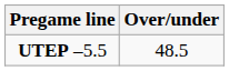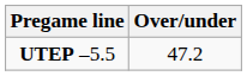UTEP –5.5 | Over/under: 48.5 -> 47.2
